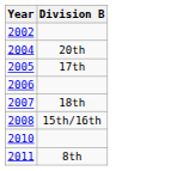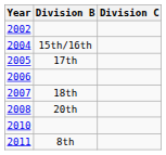+ column: Division C
2004 | Division B: 20th -> 15th/16th
2008 | Division B: 15th/16th -> 20th
